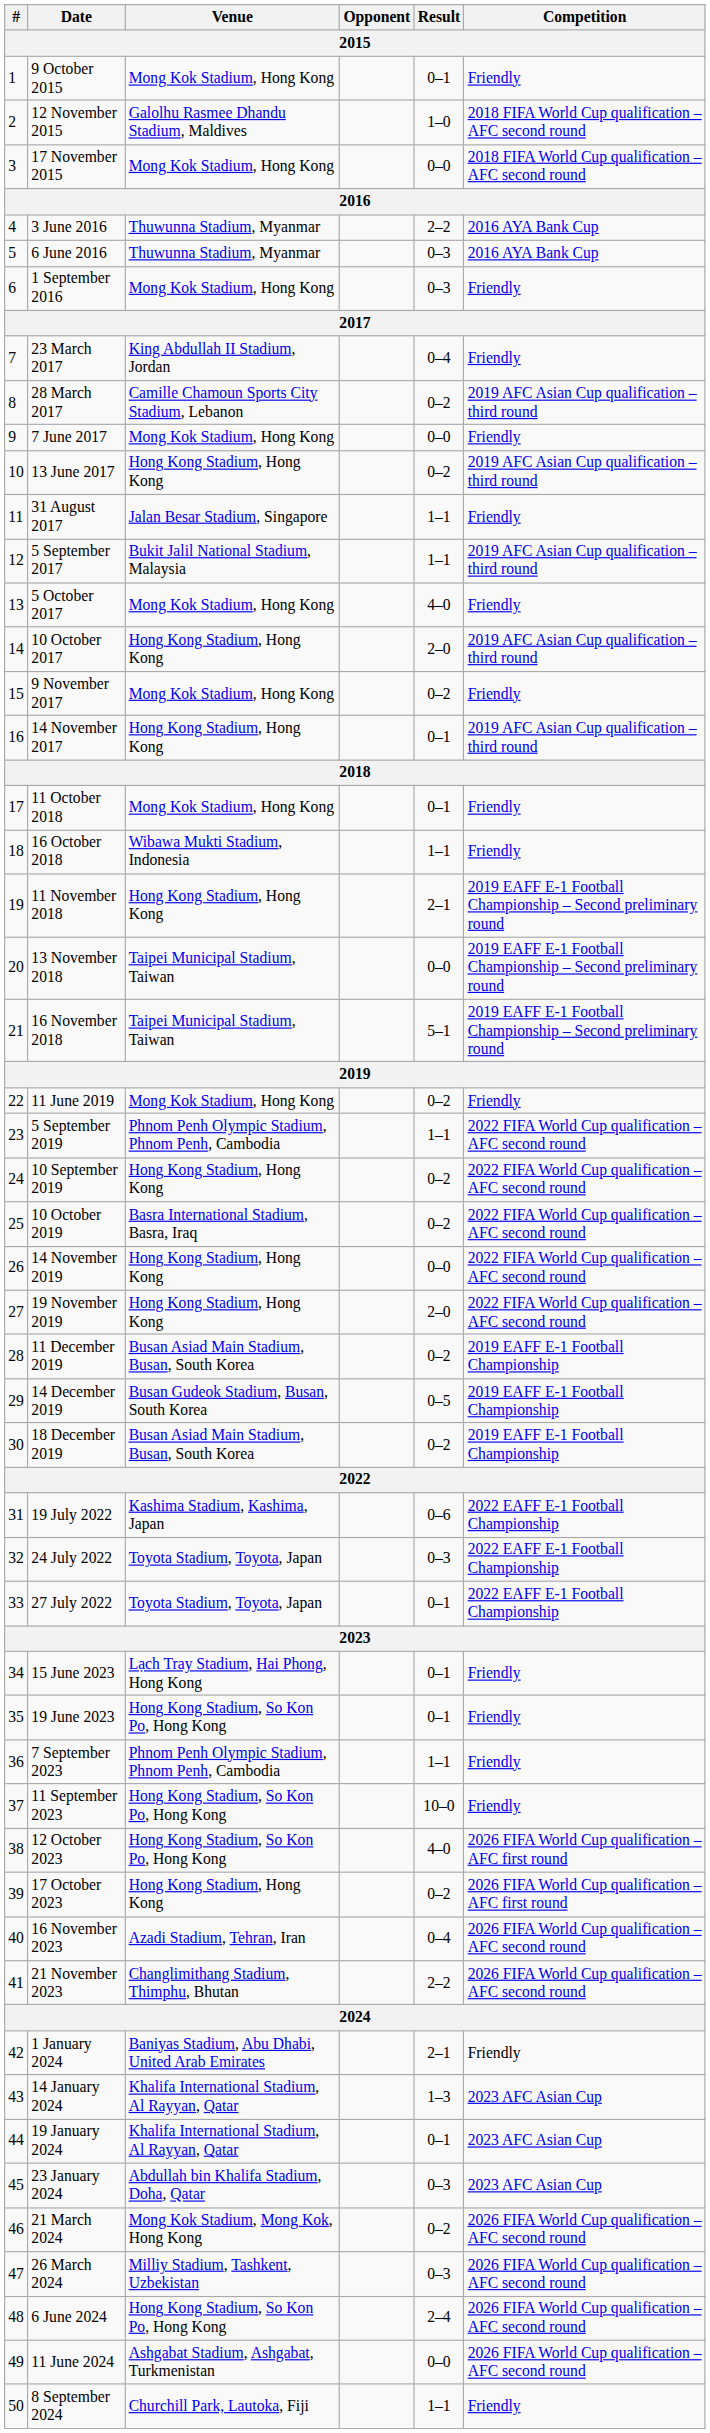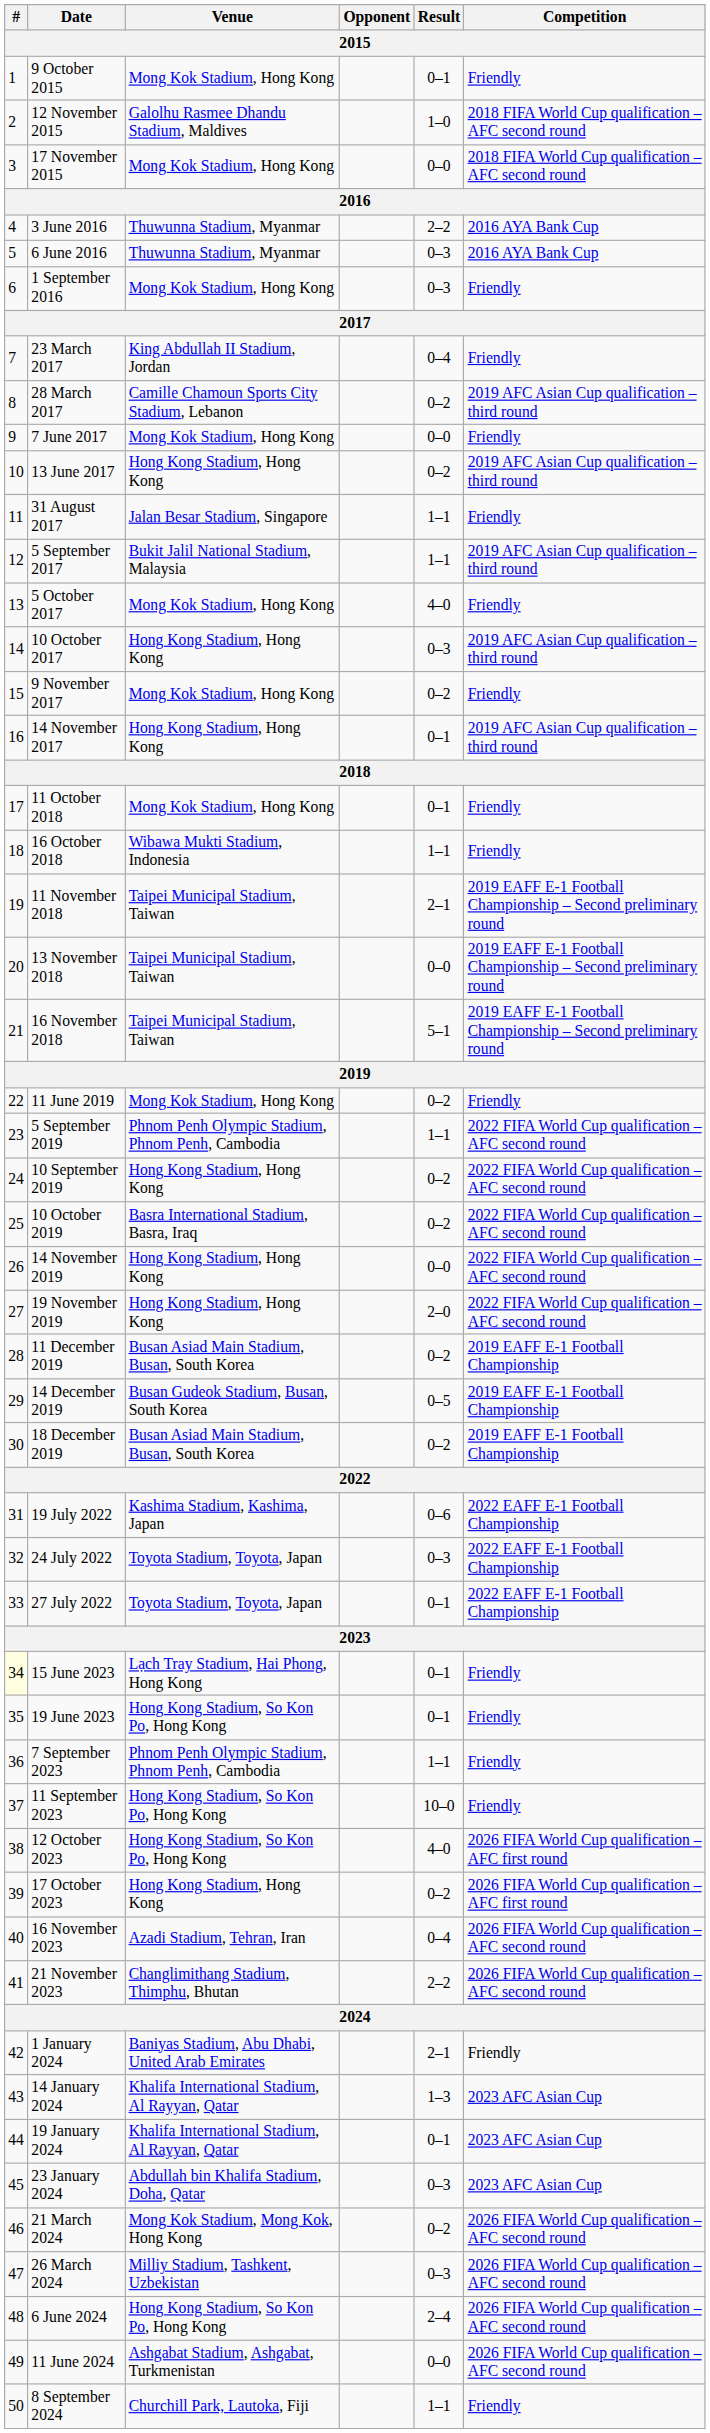10 October 2017 | Result: 2–0 -> 0–3
11 November 2018 | Venue: Hong Kong Stadium, Hong Kong -> Taipei Municipal Stadium, Taiwan
15 June 2023 | #: no background -> lightyellow background
